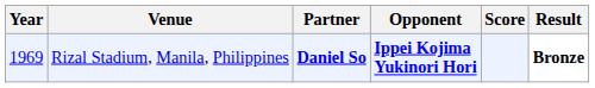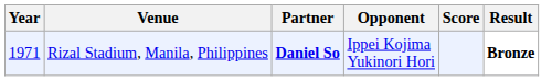Rizal Stadium, Manila, Philippines | Year: 1969 -> 1971
Rizal Stadium, Manila, Philippines | Opponent: bold -> normal
